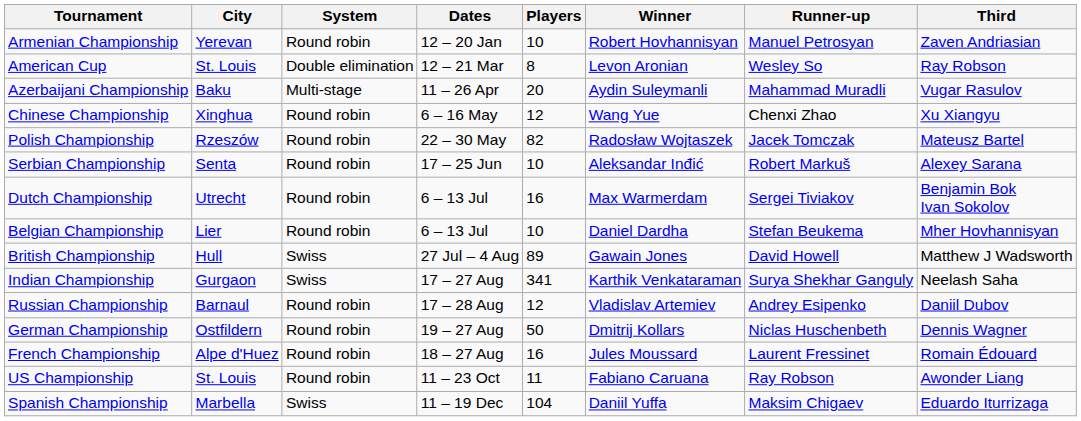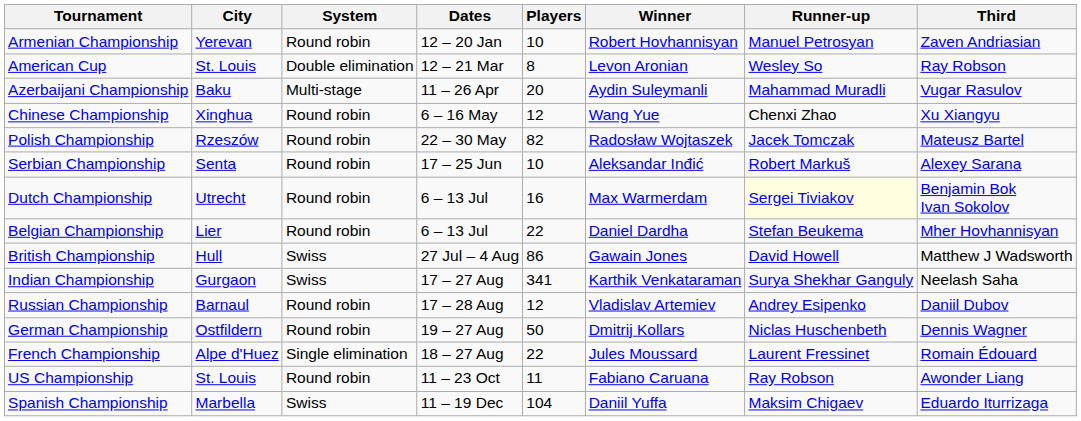Dutch Championship | Runner-up: no background -> lightyellow background
Belgian Championship | Players: 10 -> 22
British Championship | Players: 89 -> 86
French Championship | System: Round robin -> Single elimination
French Championship | Players: 16 -> 22
